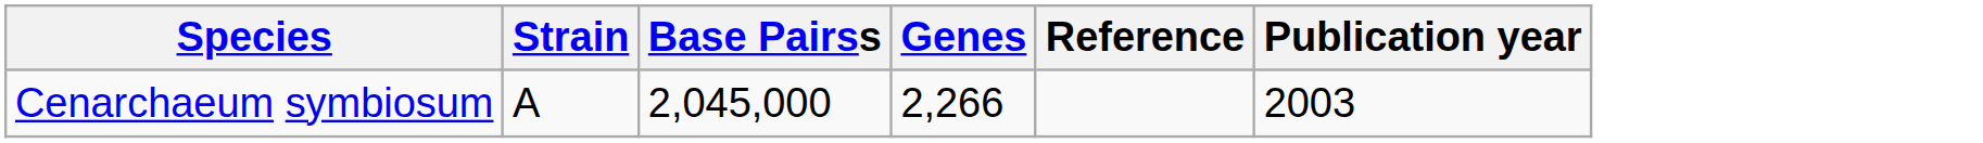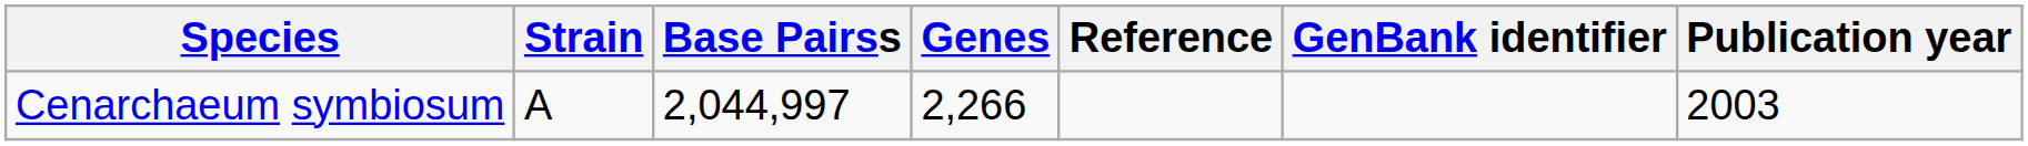+ column: GenBank identifier
Cenarchaeum symbiosum | Base Pairss: 2,045,000 -> 2,044,997
